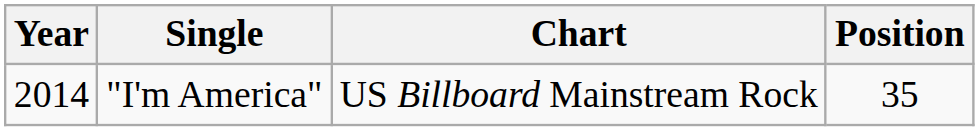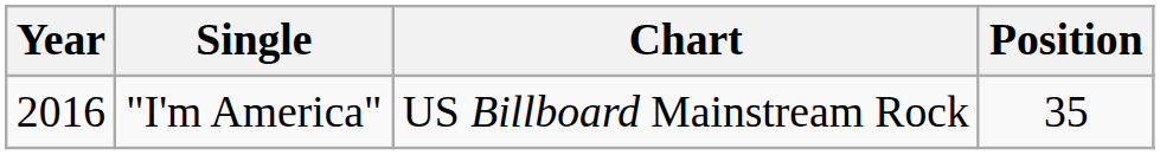"I'm America" | Year: 2014 -> 2016
